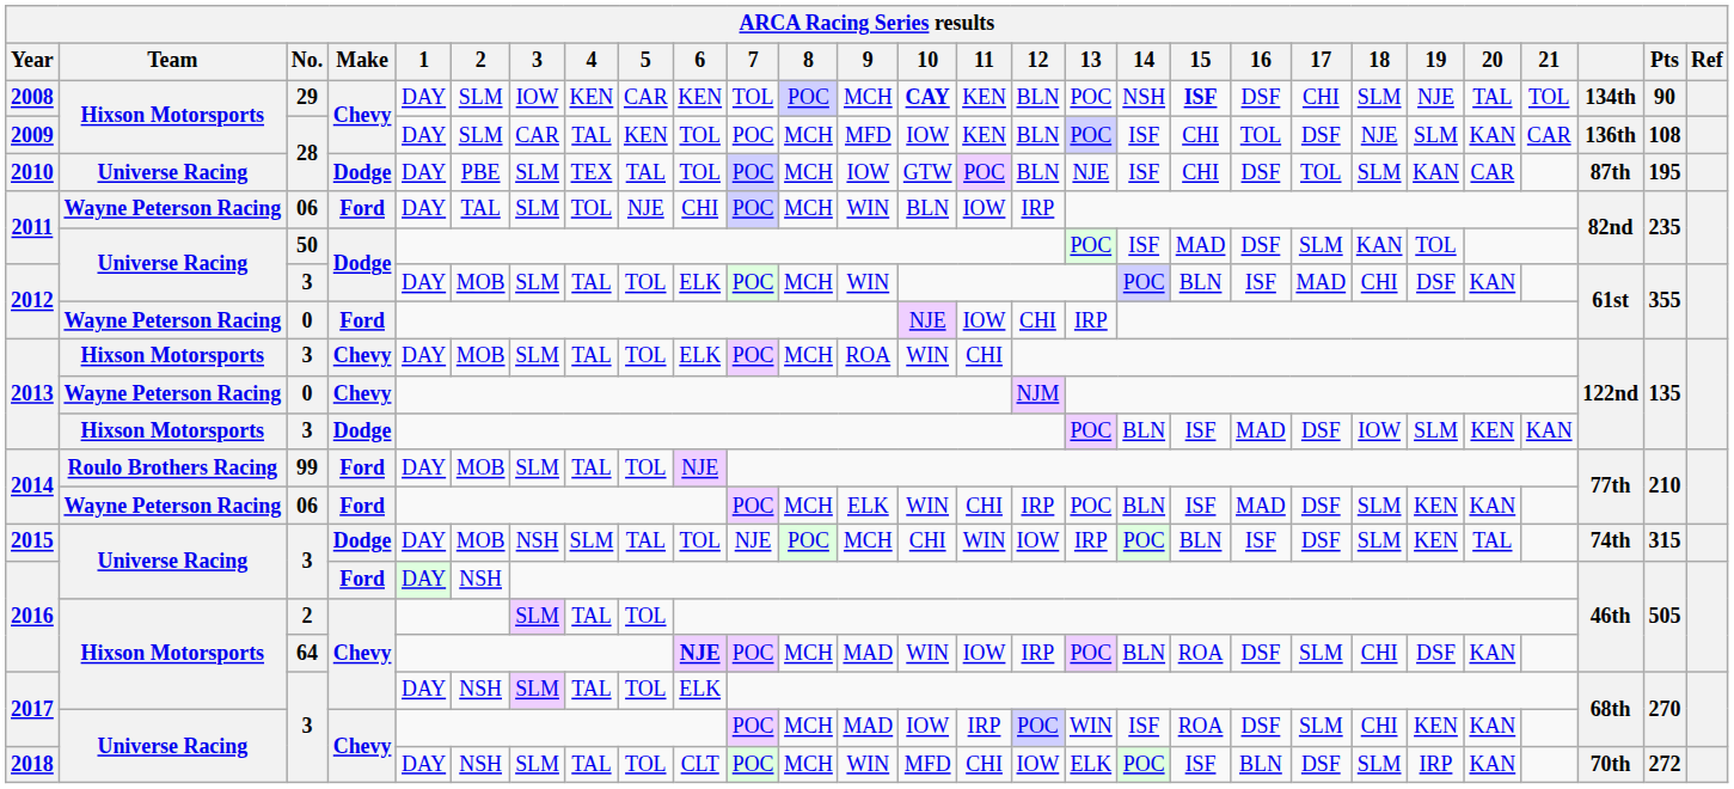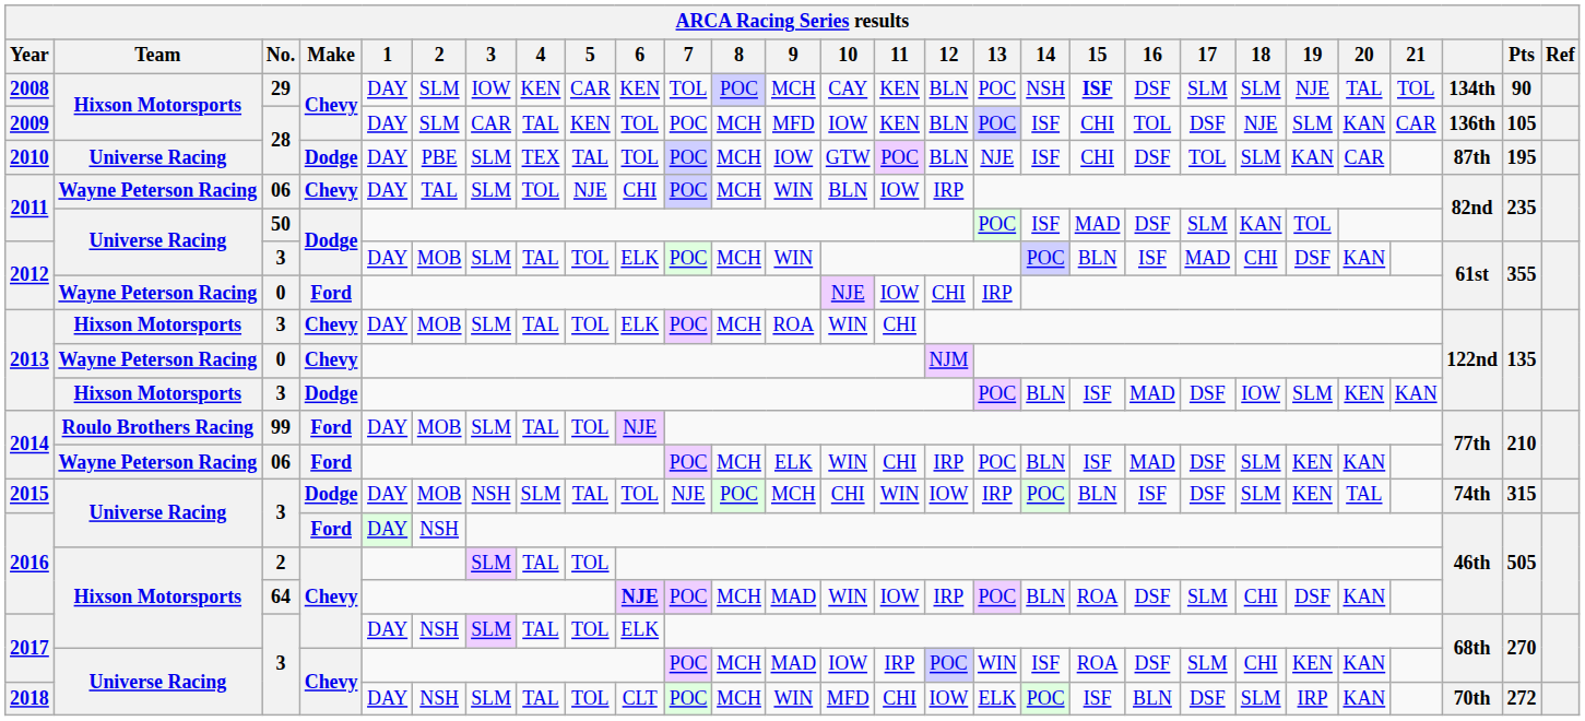2008 | 10: bold -> normal
2008 | 17: CHI -> SLM
2009 | Pts: 108 -> 105
2011 / 06 | Make: Ford -> Chevy
